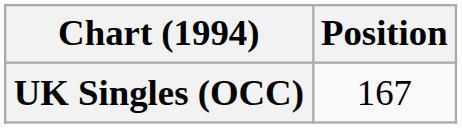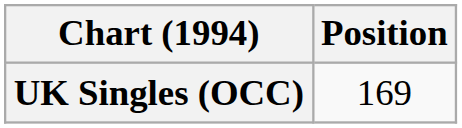UK Singles (OCC) | Position: 167 -> 169
